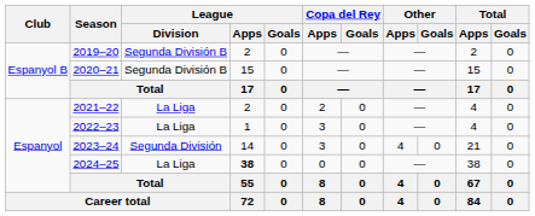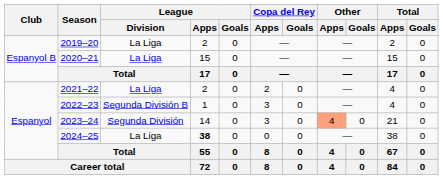2019–20 | League / Division: Segunda División B -> La Liga
2020–21 | League / Division: Segunda División B -> La Liga
2022–23 | League / Division: La Liga -> Segunda División B
2023–24 | Other / Apps: no background -> lightsalmon background
